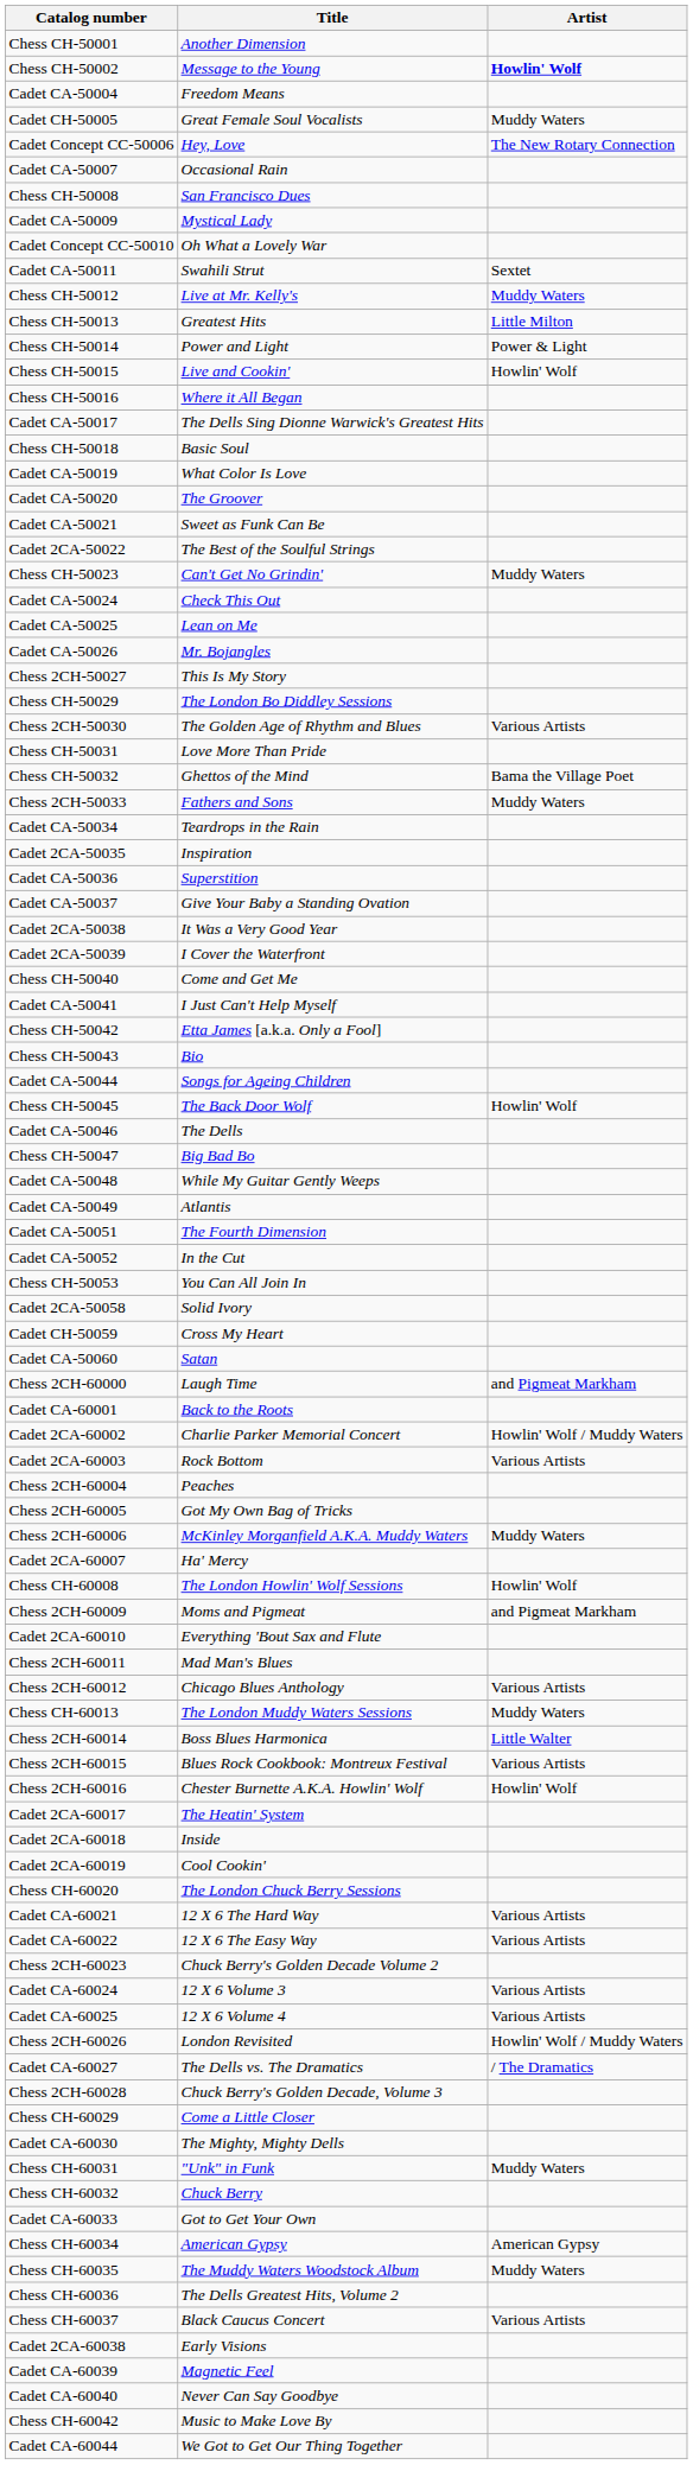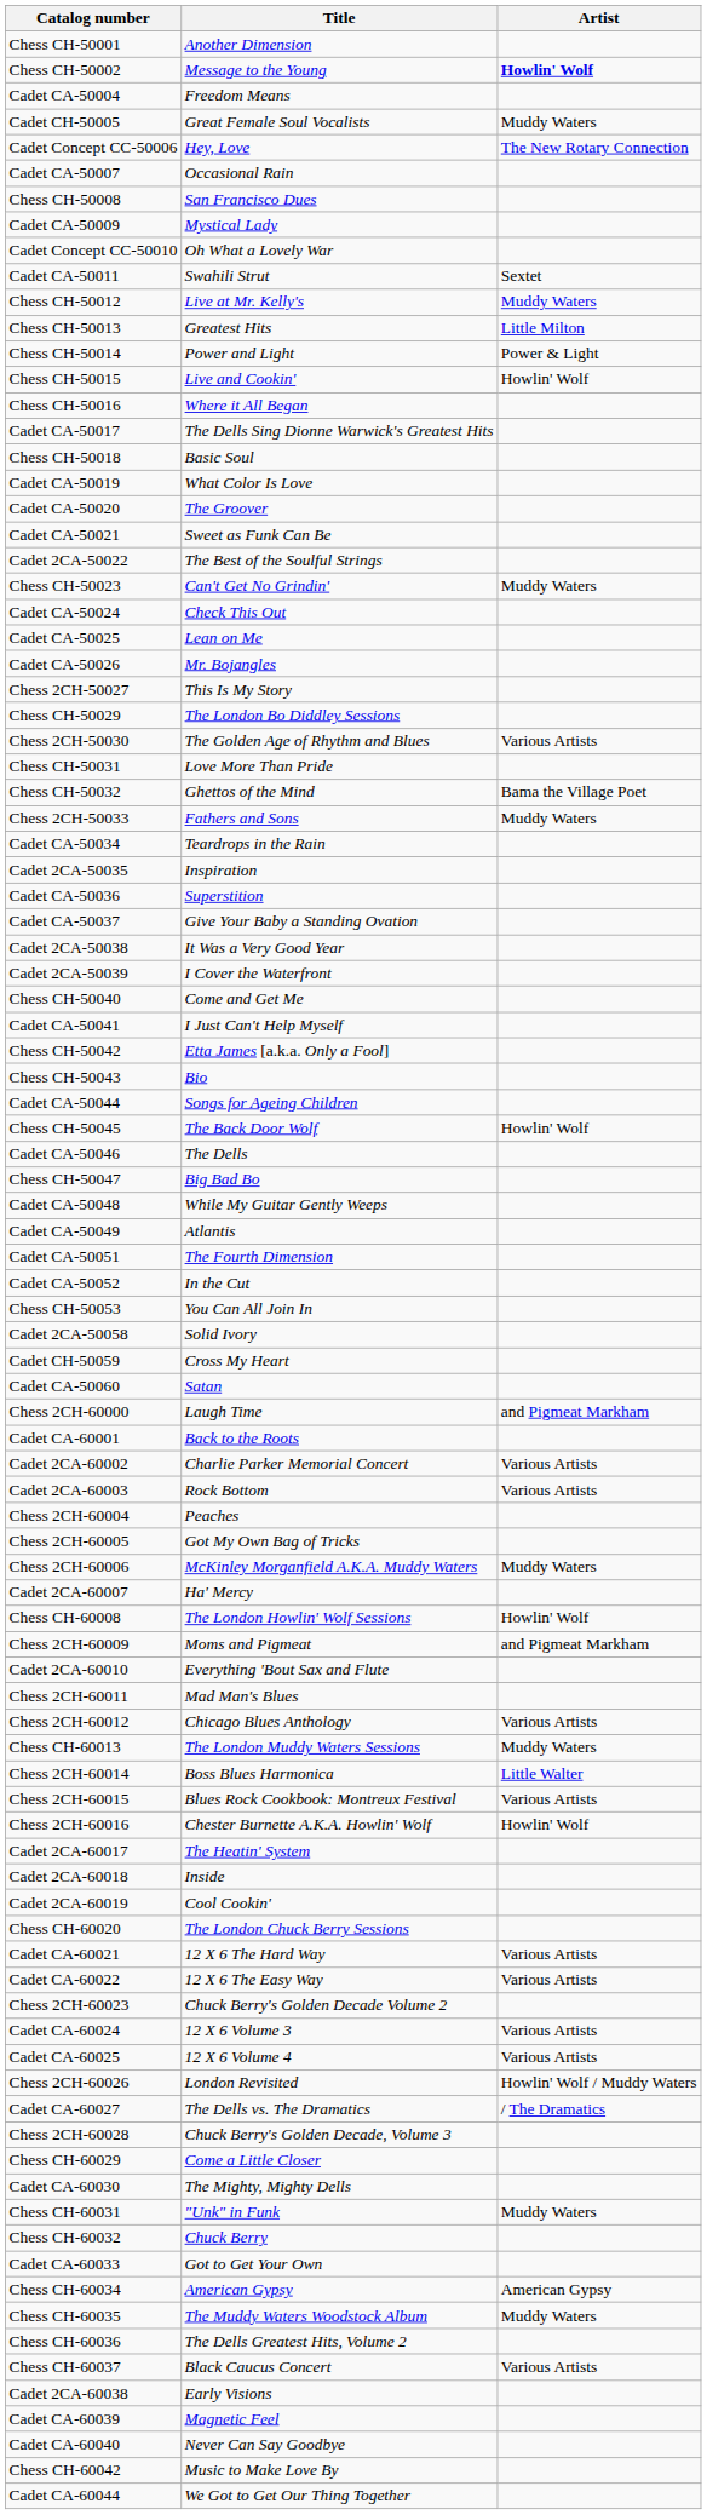Cadet 2CA-60002 | Artist: Howlin' Wolf / Muddy Waters -> Various Artists
